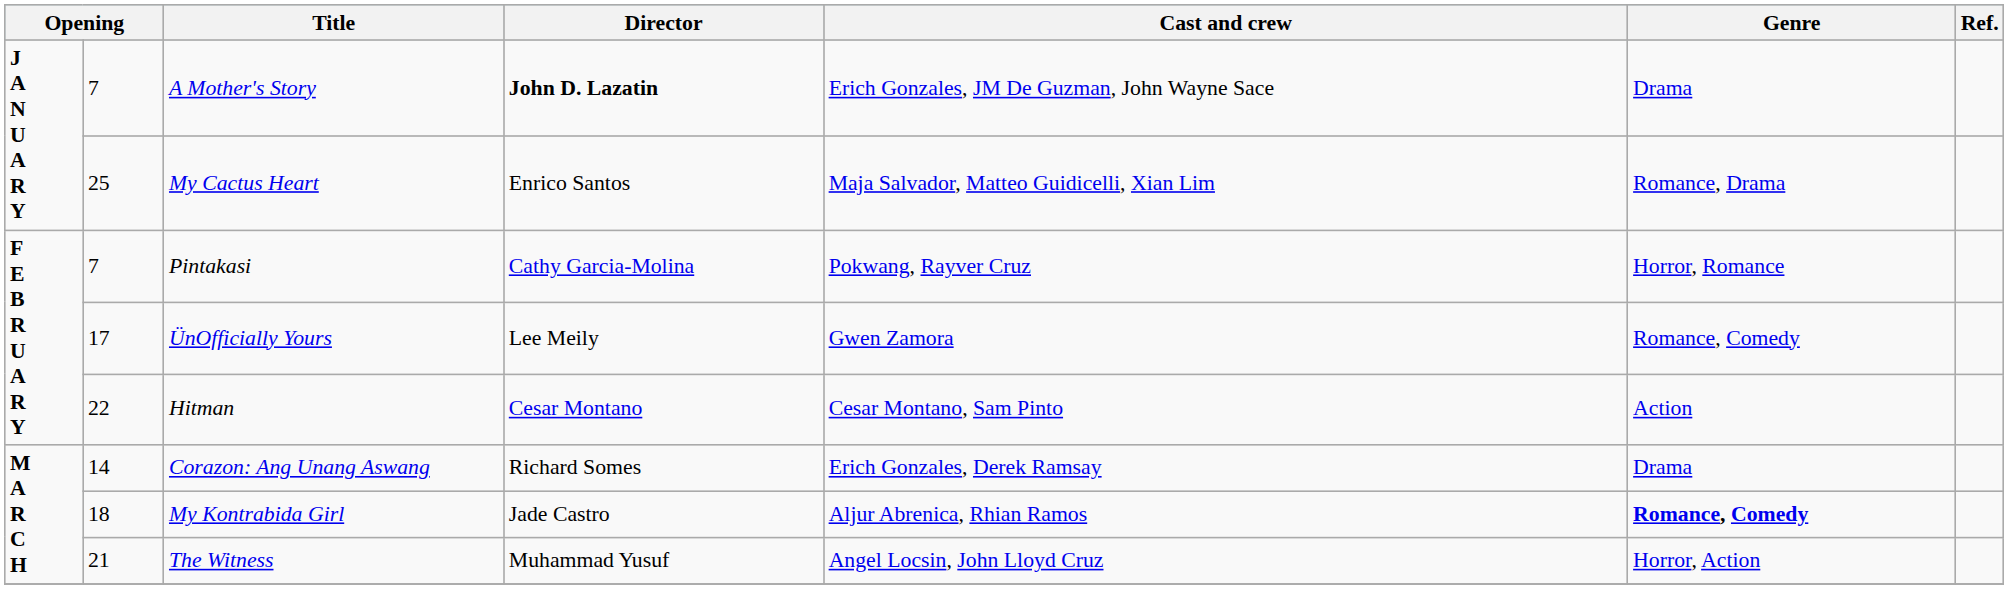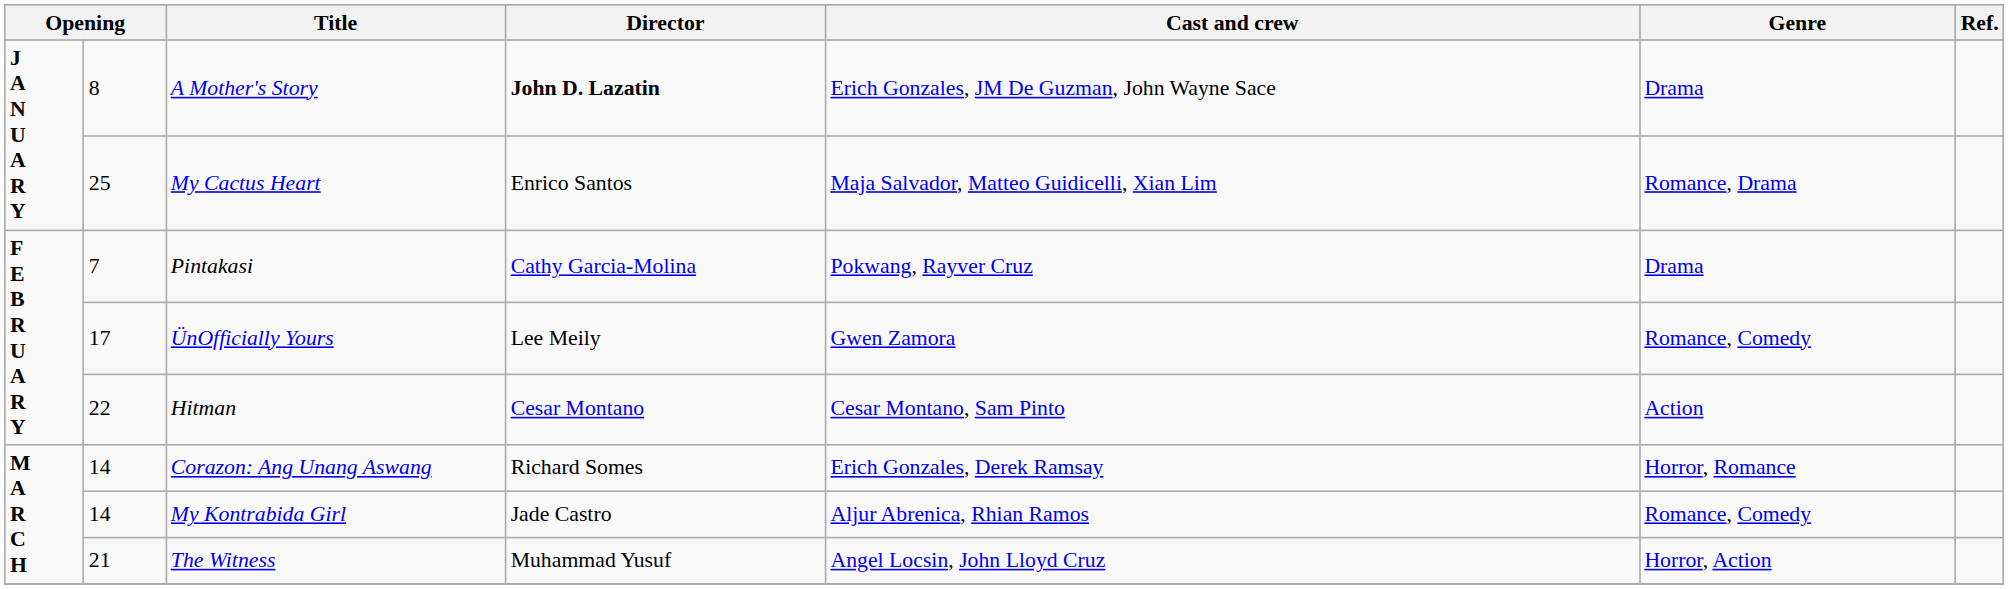A Mother's Story | column 2: 7 -> 8
Pintakasi | Genre: Horror, Romance -> Drama
Corazon: Ang Unang Aswang | Genre: Drama -> Horror, Romance
My Kontrabida Girl | column 2: 18 -> 14
My Kontrabida Girl | Genre: bold -> normal
